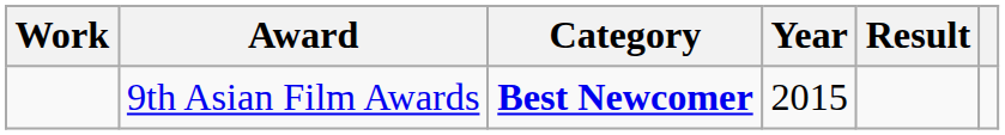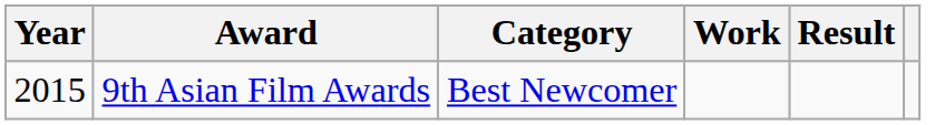columns swapped: Year <-> Work
9th Asian Film Awards | Category: bold -> normal
